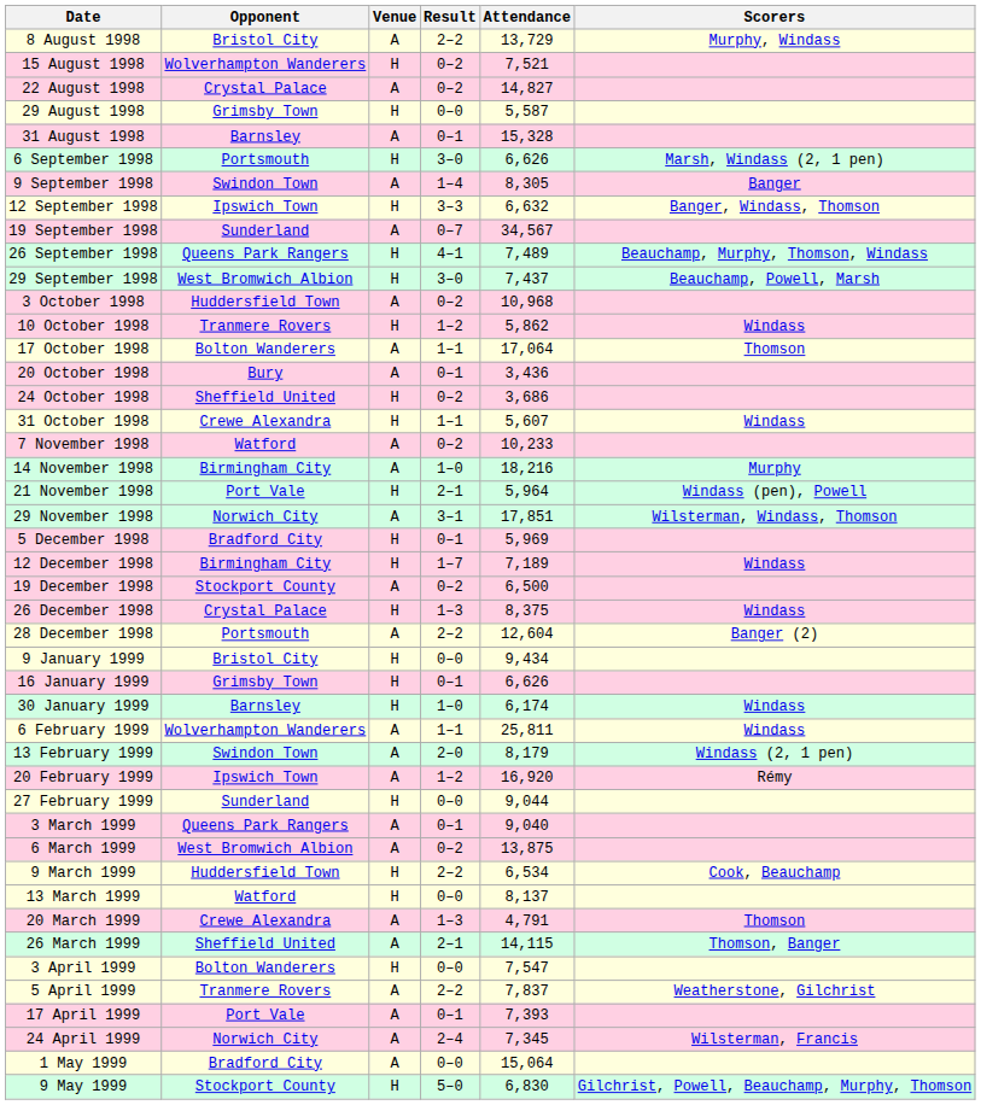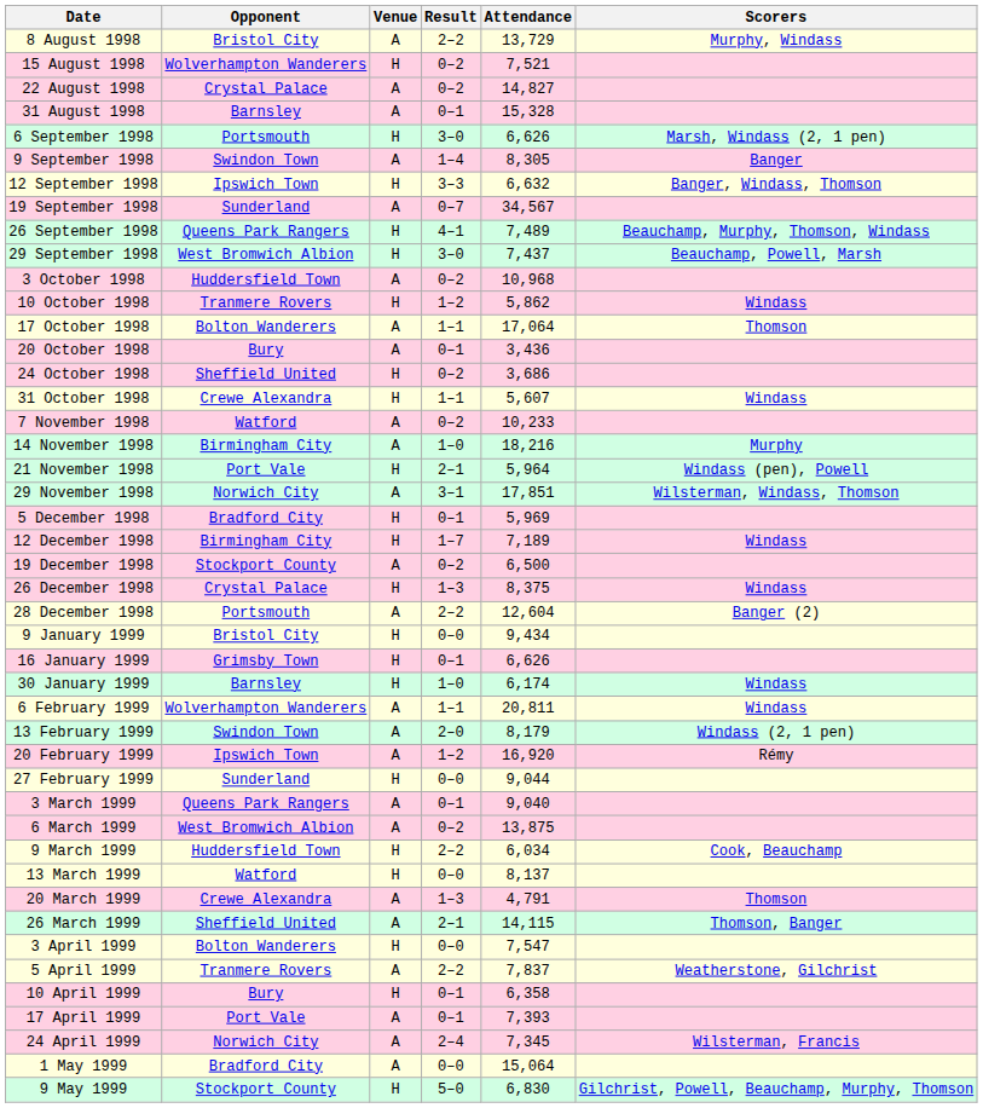- row: 29 August 1998 | Grimsby Town | H | 0–0 | 5,587
6 February 1999 | Attendance: 25,811 -> 20,811
9 March 1999 | Attendance: 6,534 -> 6,034
+ row: 10 April 1999 | Bury | H | 0–1 | 6,358
